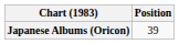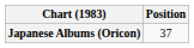Japanese Albums (Oricon) | Position: 39 -> 37
